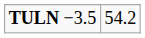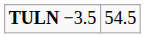TULN −3.5 | column 2: 54.2 -> 54.5
